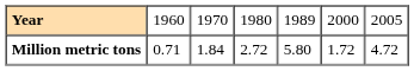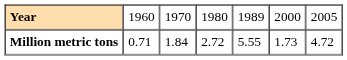Million metric tons | column 5: 5.80 -> 5.55
Million metric tons | column 6: 1.72 -> 1.73
